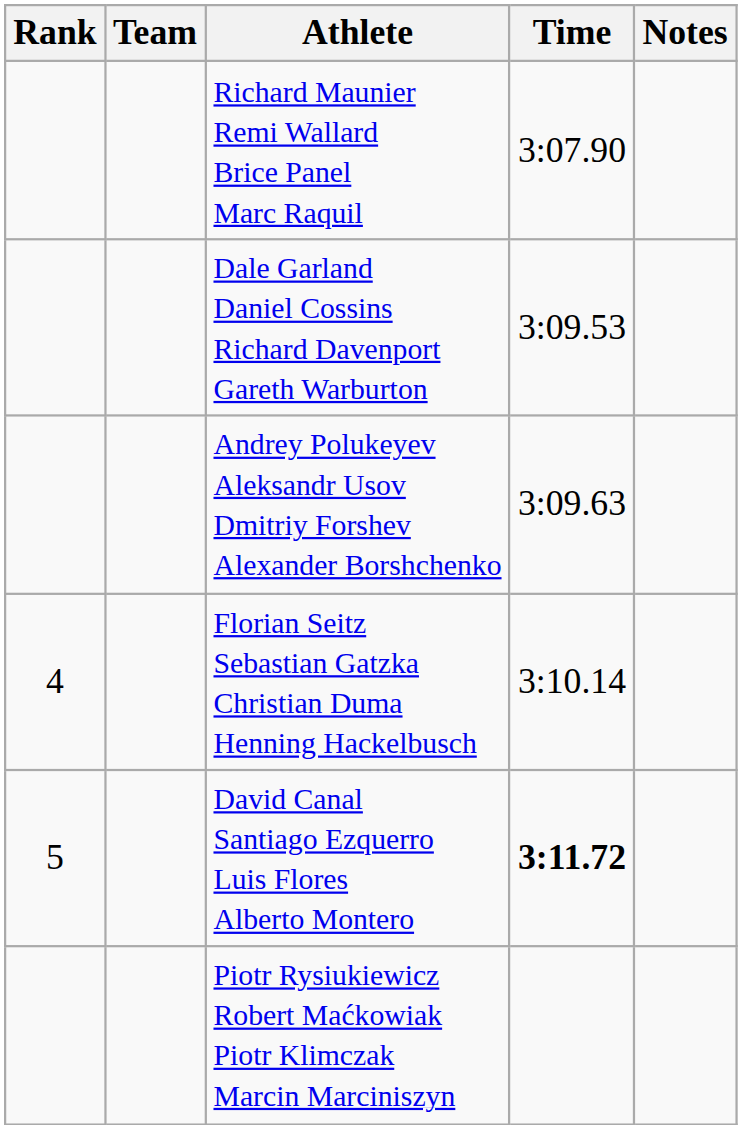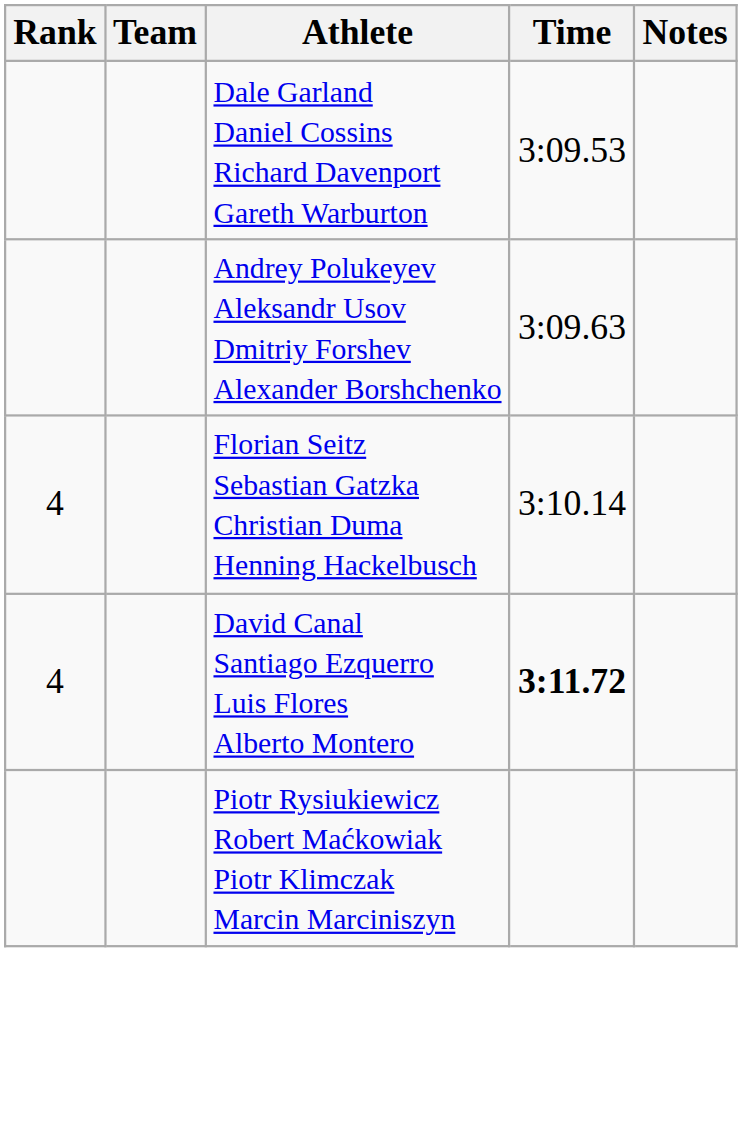- row: Richard Maunier Remi Wallard Brice Panel Marc Raquil | 3:07.90
David Canal Santiago Ezquerro Luis Flores Alberto Montero | Rank: 5 -> 4
